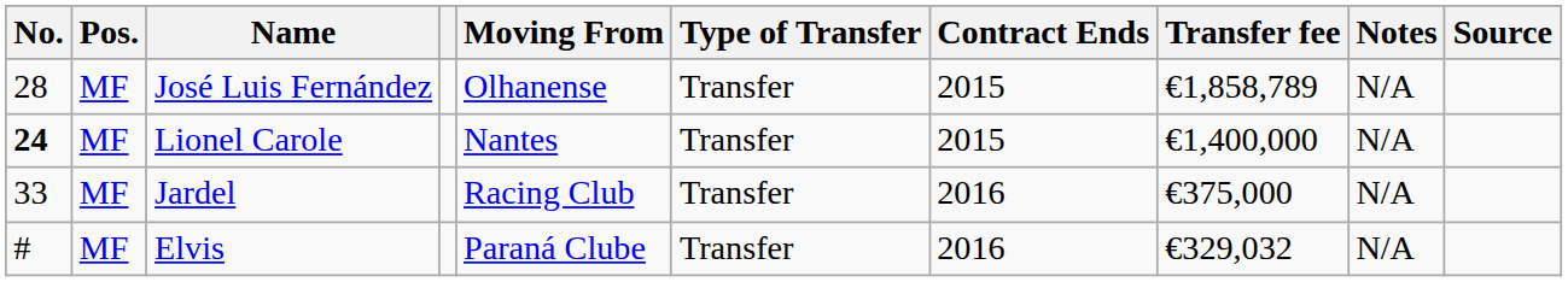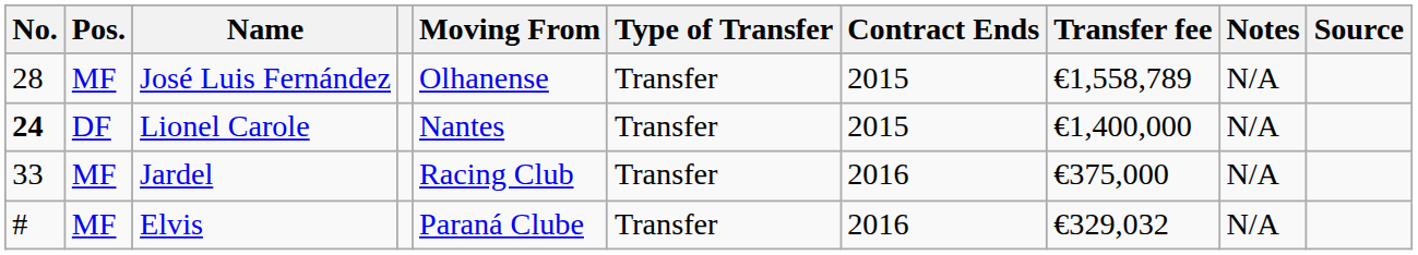José Luis Fernández | Transfer fee: €1,858,789 -> €1,558,789
Lionel Carole | Pos.: MF -> DF
